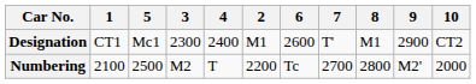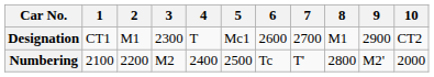columns swapped: 2 <-> 5
Designation | 4: 2400 -> T
Designation | 7: T' -> 2700
Numbering | 4: T -> 2400
Numbering | 7: 2700 -> T'
